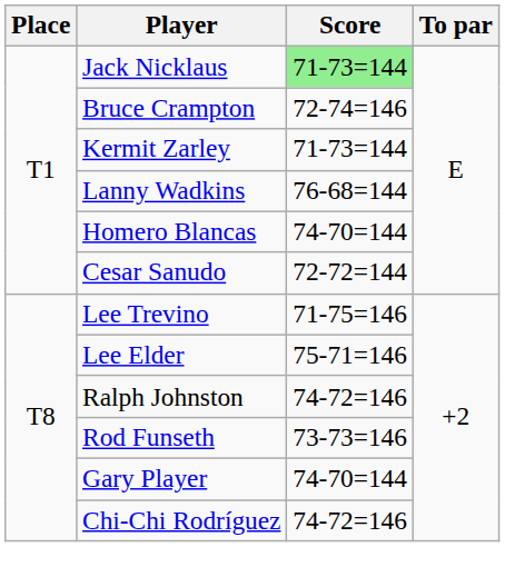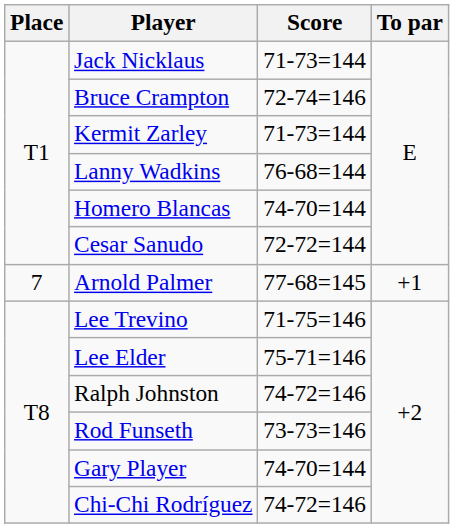Jack Nicklaus | Score: lightgreen background -> no background
+ row: 7 | Arnold Palmer | 77-68=145 | +1
